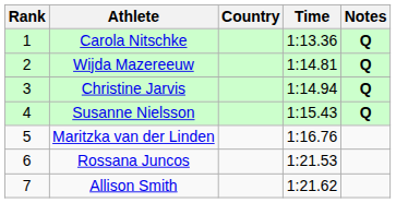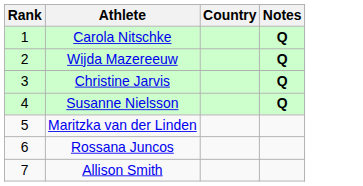- column: Time | 1:13.36 | 1:14.81 | 1:14.94 | 1:15.43 | 1:16.76 | 1:21.53 | 1:21.62
